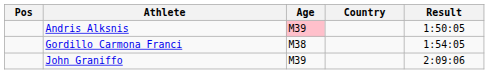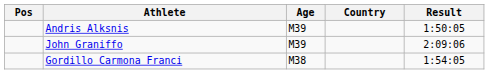Andris Alksnis | Age: pink background -> no background
rows swapped: Gordillo Carmona Franci <-> John Graniffo
